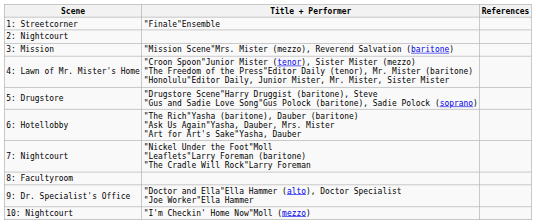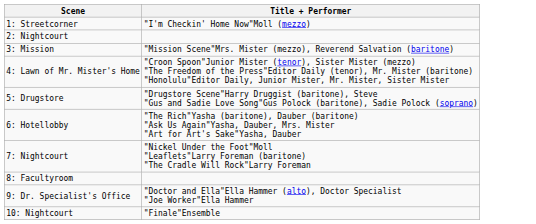- column: References
1: Streetcorner | Title + Performer: "Finale"Ensemble -> "I'm Checkin' Home Now"Moll (mezzo)
10: Nightcourt | Title + Performer: "I'm Checkin' Home Now"Moll (mezzo) -> "Finale"Ensemble
